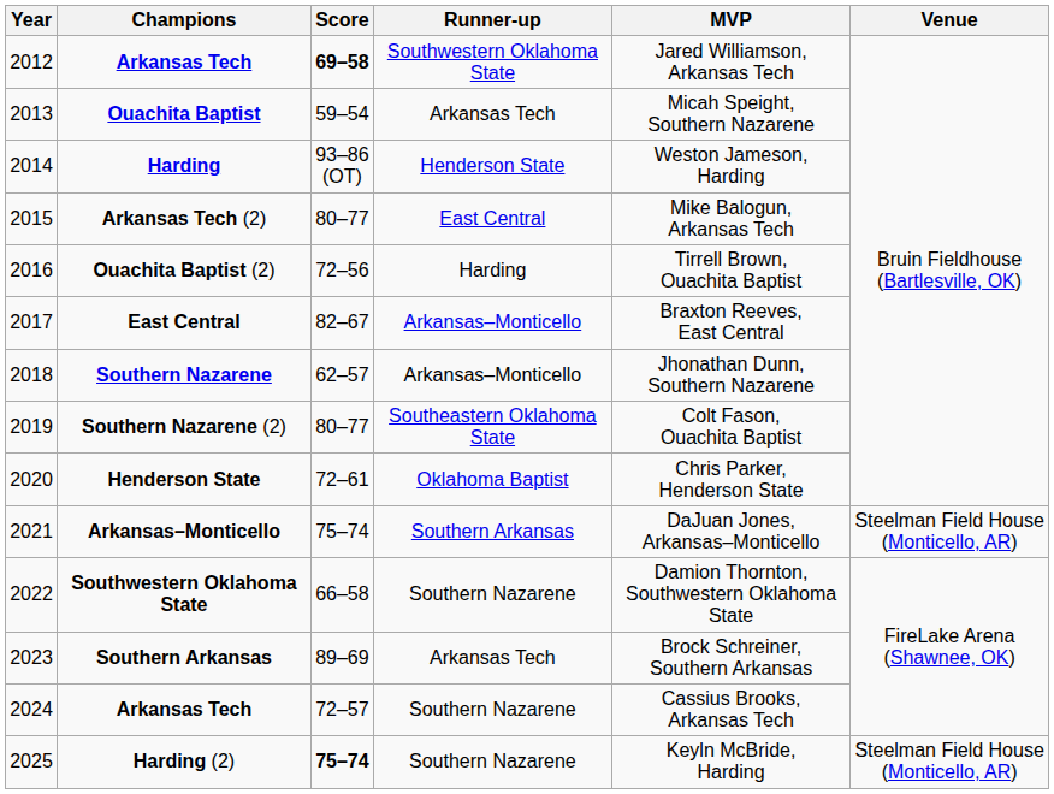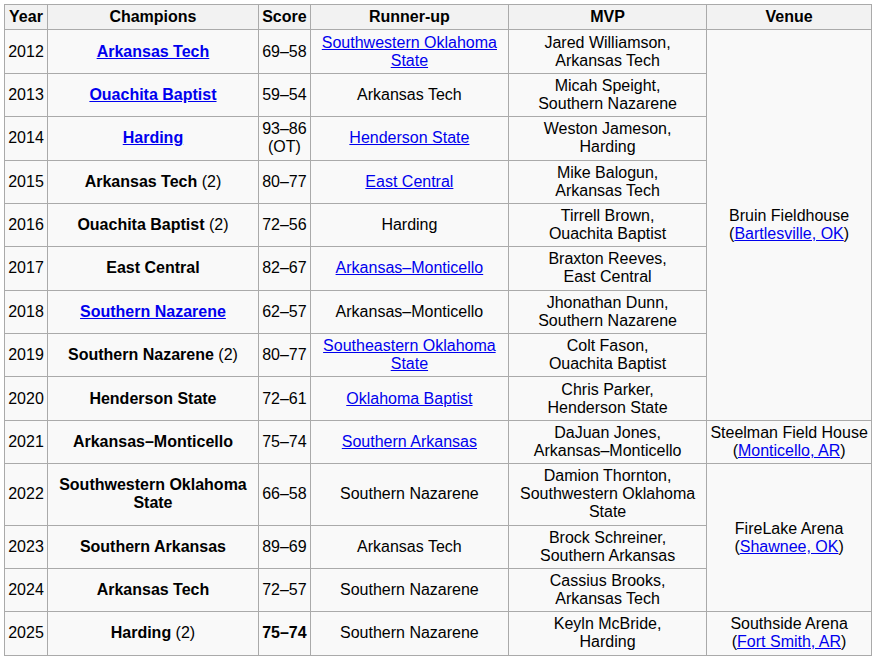2012 / Arkansas Tech | Score: bold -> normal
Harding (2) | Venue: Steelman Field House (Monticello, AR) -> Southside Arena (Fort Smith, AR)
